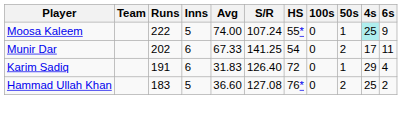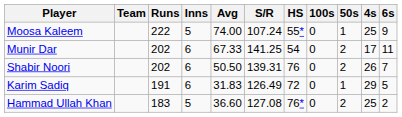Moosa Kaleem | 4s: paleturquoise background -> no background
+ row: Shabir Noori | 202 | 6 | 50.50 | 139.31 | 76 | 0 | 2 | 26 | 7
Karim Sadiq | S/R: 126.40 -> 126.49
Karim Sadiq | 6s: 4 -> 5
